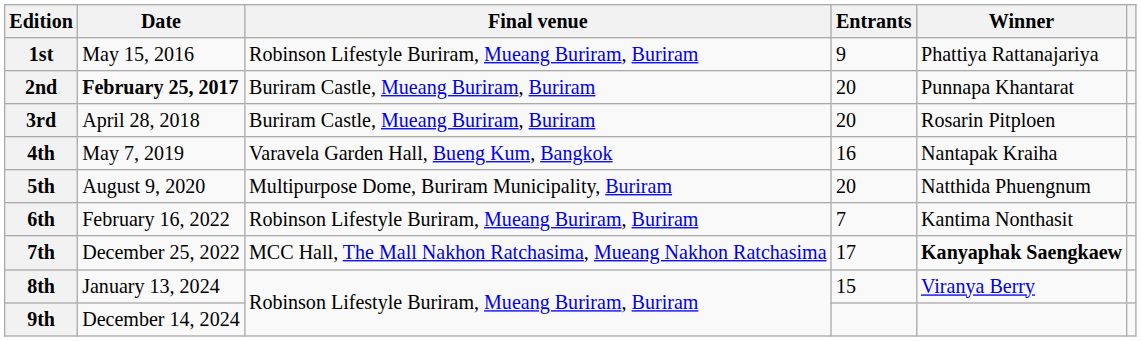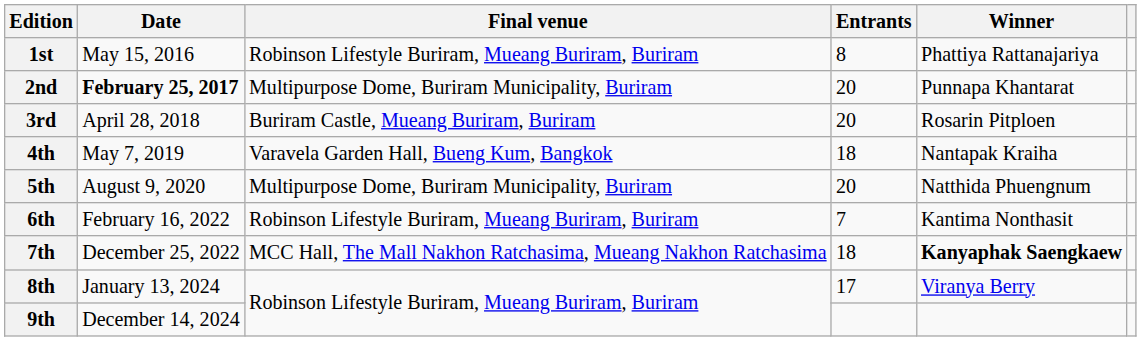1st | Entrants: 9 -> 8
2nd | Final venue: Buriram Castle, Mueang Buriram, Buriram -> Multipurpose Dome, Buriram Municipality, Buriram
4th | Entrants: 16 -> 18
7th | Entrants: 17 -> 18
8th | Entrants: 15 -> 17
